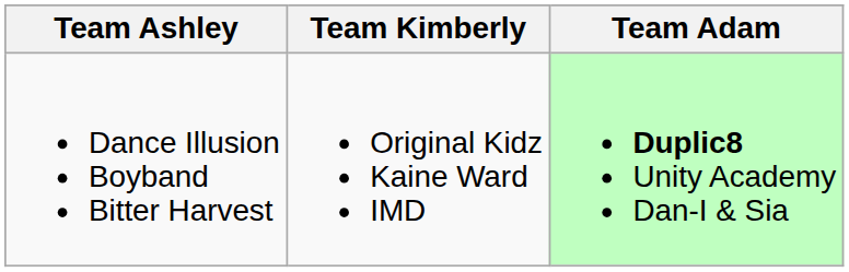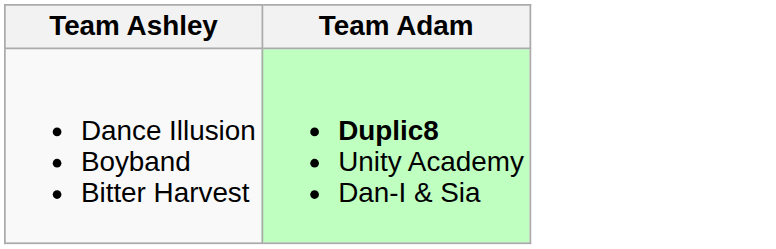- column: Team Kimberly | Original Kidz Kaine Ward IMD
